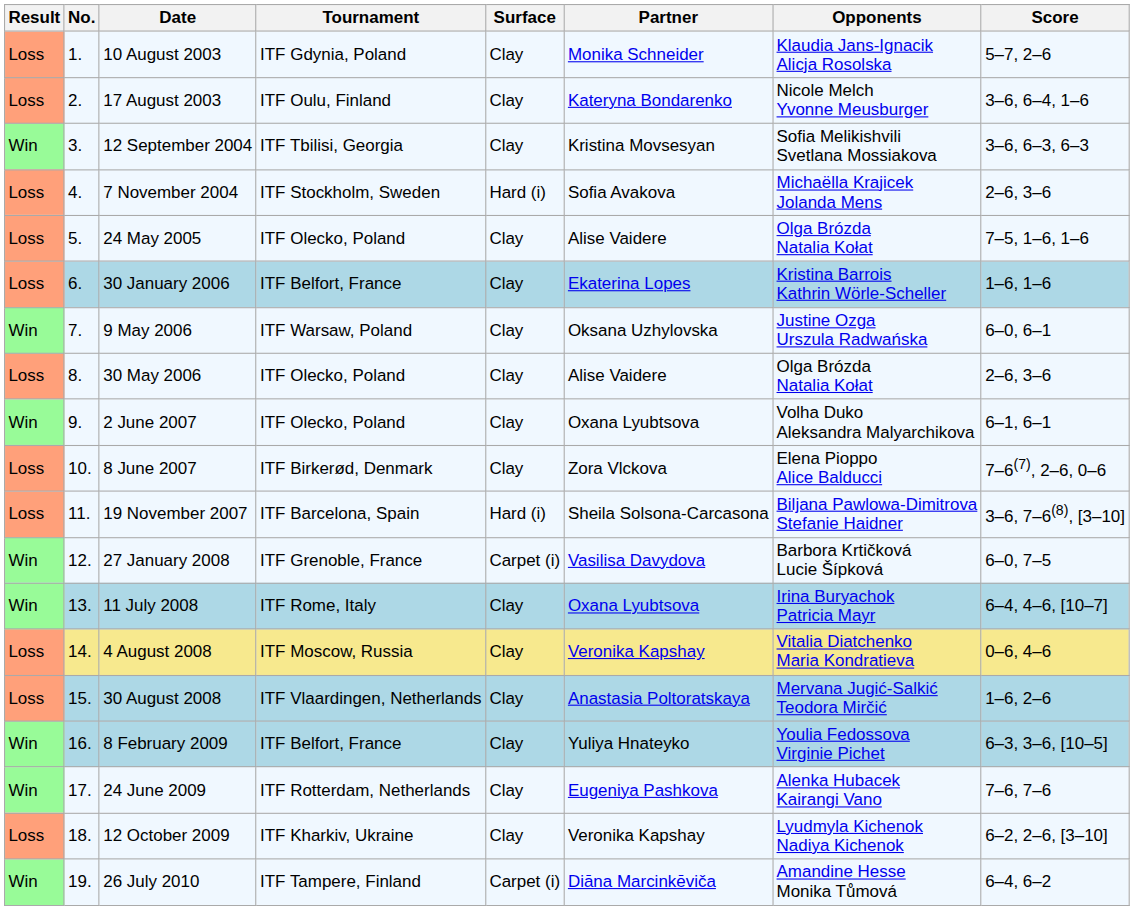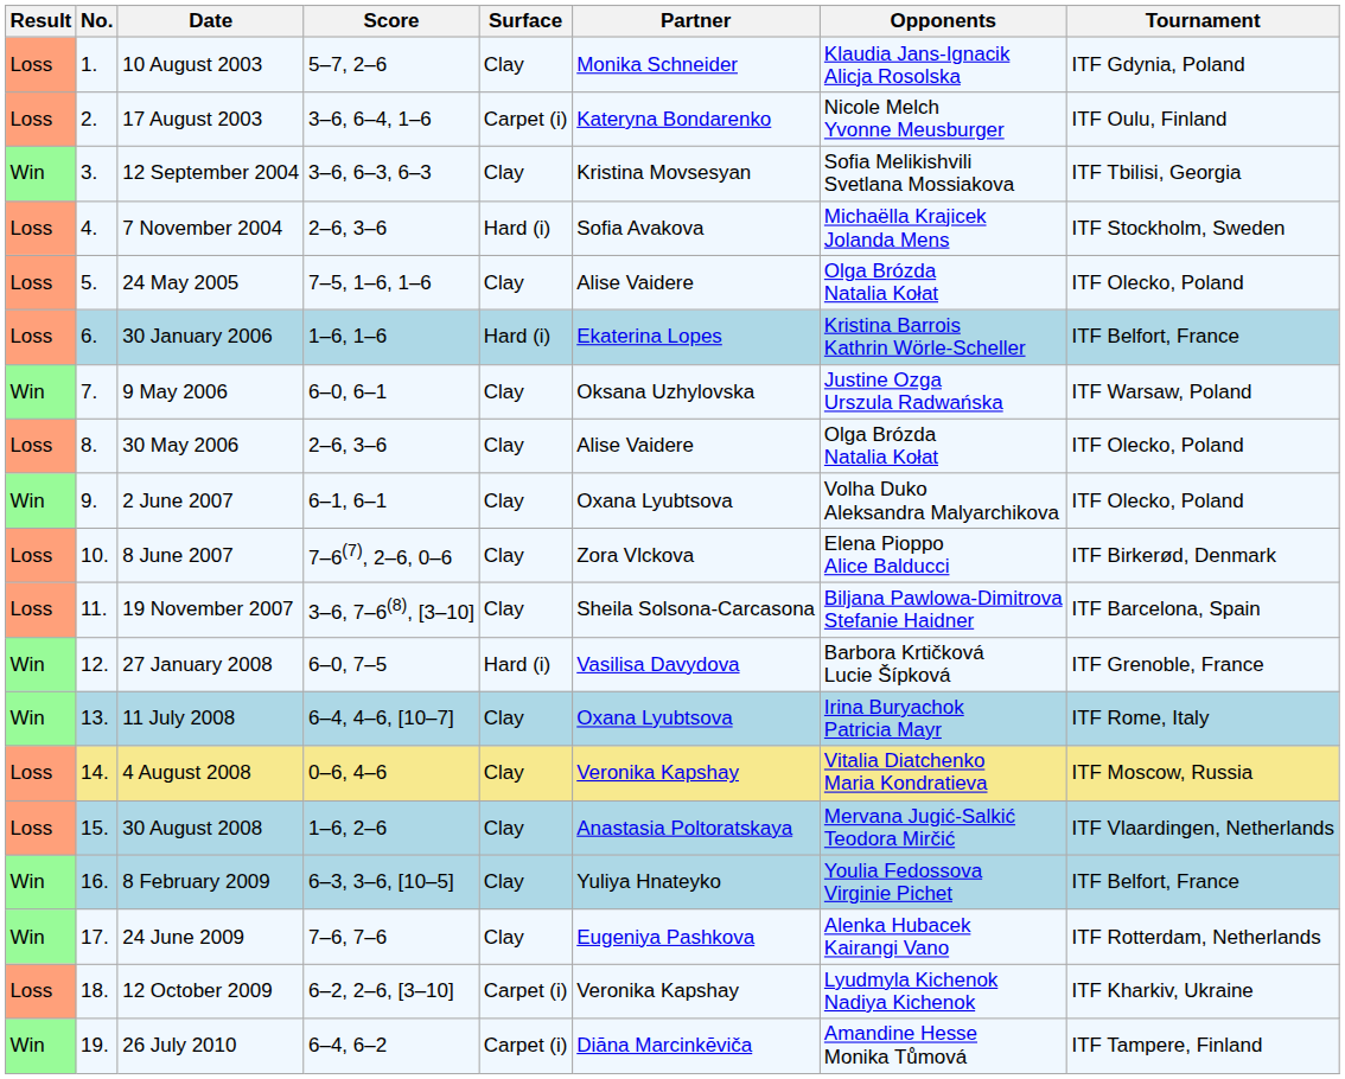columns swapped: Tournament <-> Score
17 August 2003 | Surface: Clay -> Carpet (i)
30 January 2006 | Surface: Clay -> Hard (i)
19 November 2007 | Surface: Hard (i) -> Clay
27 January 2008 | Surface: Carpet (i) -> Hard (i)
12 October 2009 | Surface: Clay -> Carpet (i)
